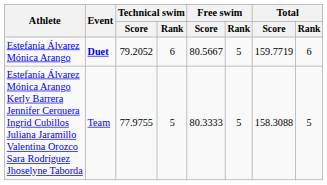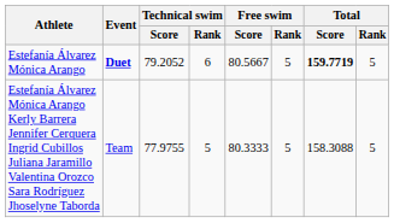Estefanía Álvarez Mónica Arango | Total / Score: normal -> bold
Estefanía Álvarez Mónica Arango | Total / Rank: 6 -> 5
